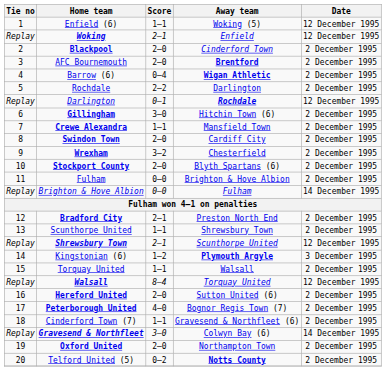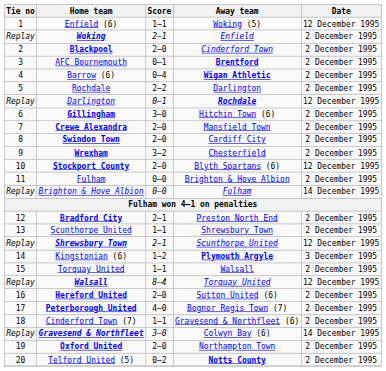Woking | Date: 12 December 1995 -> 2 December 1995
AFC Bournemouth | Score: 2–0 -> 0–1
Crewe Alexandra | Score: 1–1 -> 2–0
Stockport County | Date: 2 December 1995 -> 12 December 1995
